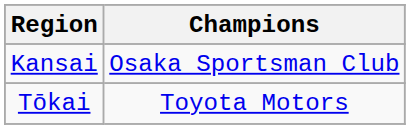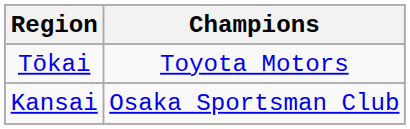rows swapped: Tōkai <-> Kansai
